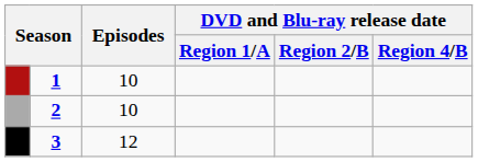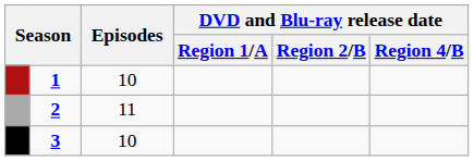2 | Episodes: 10 -> 11
3 | Episodes: 12 -> 10
